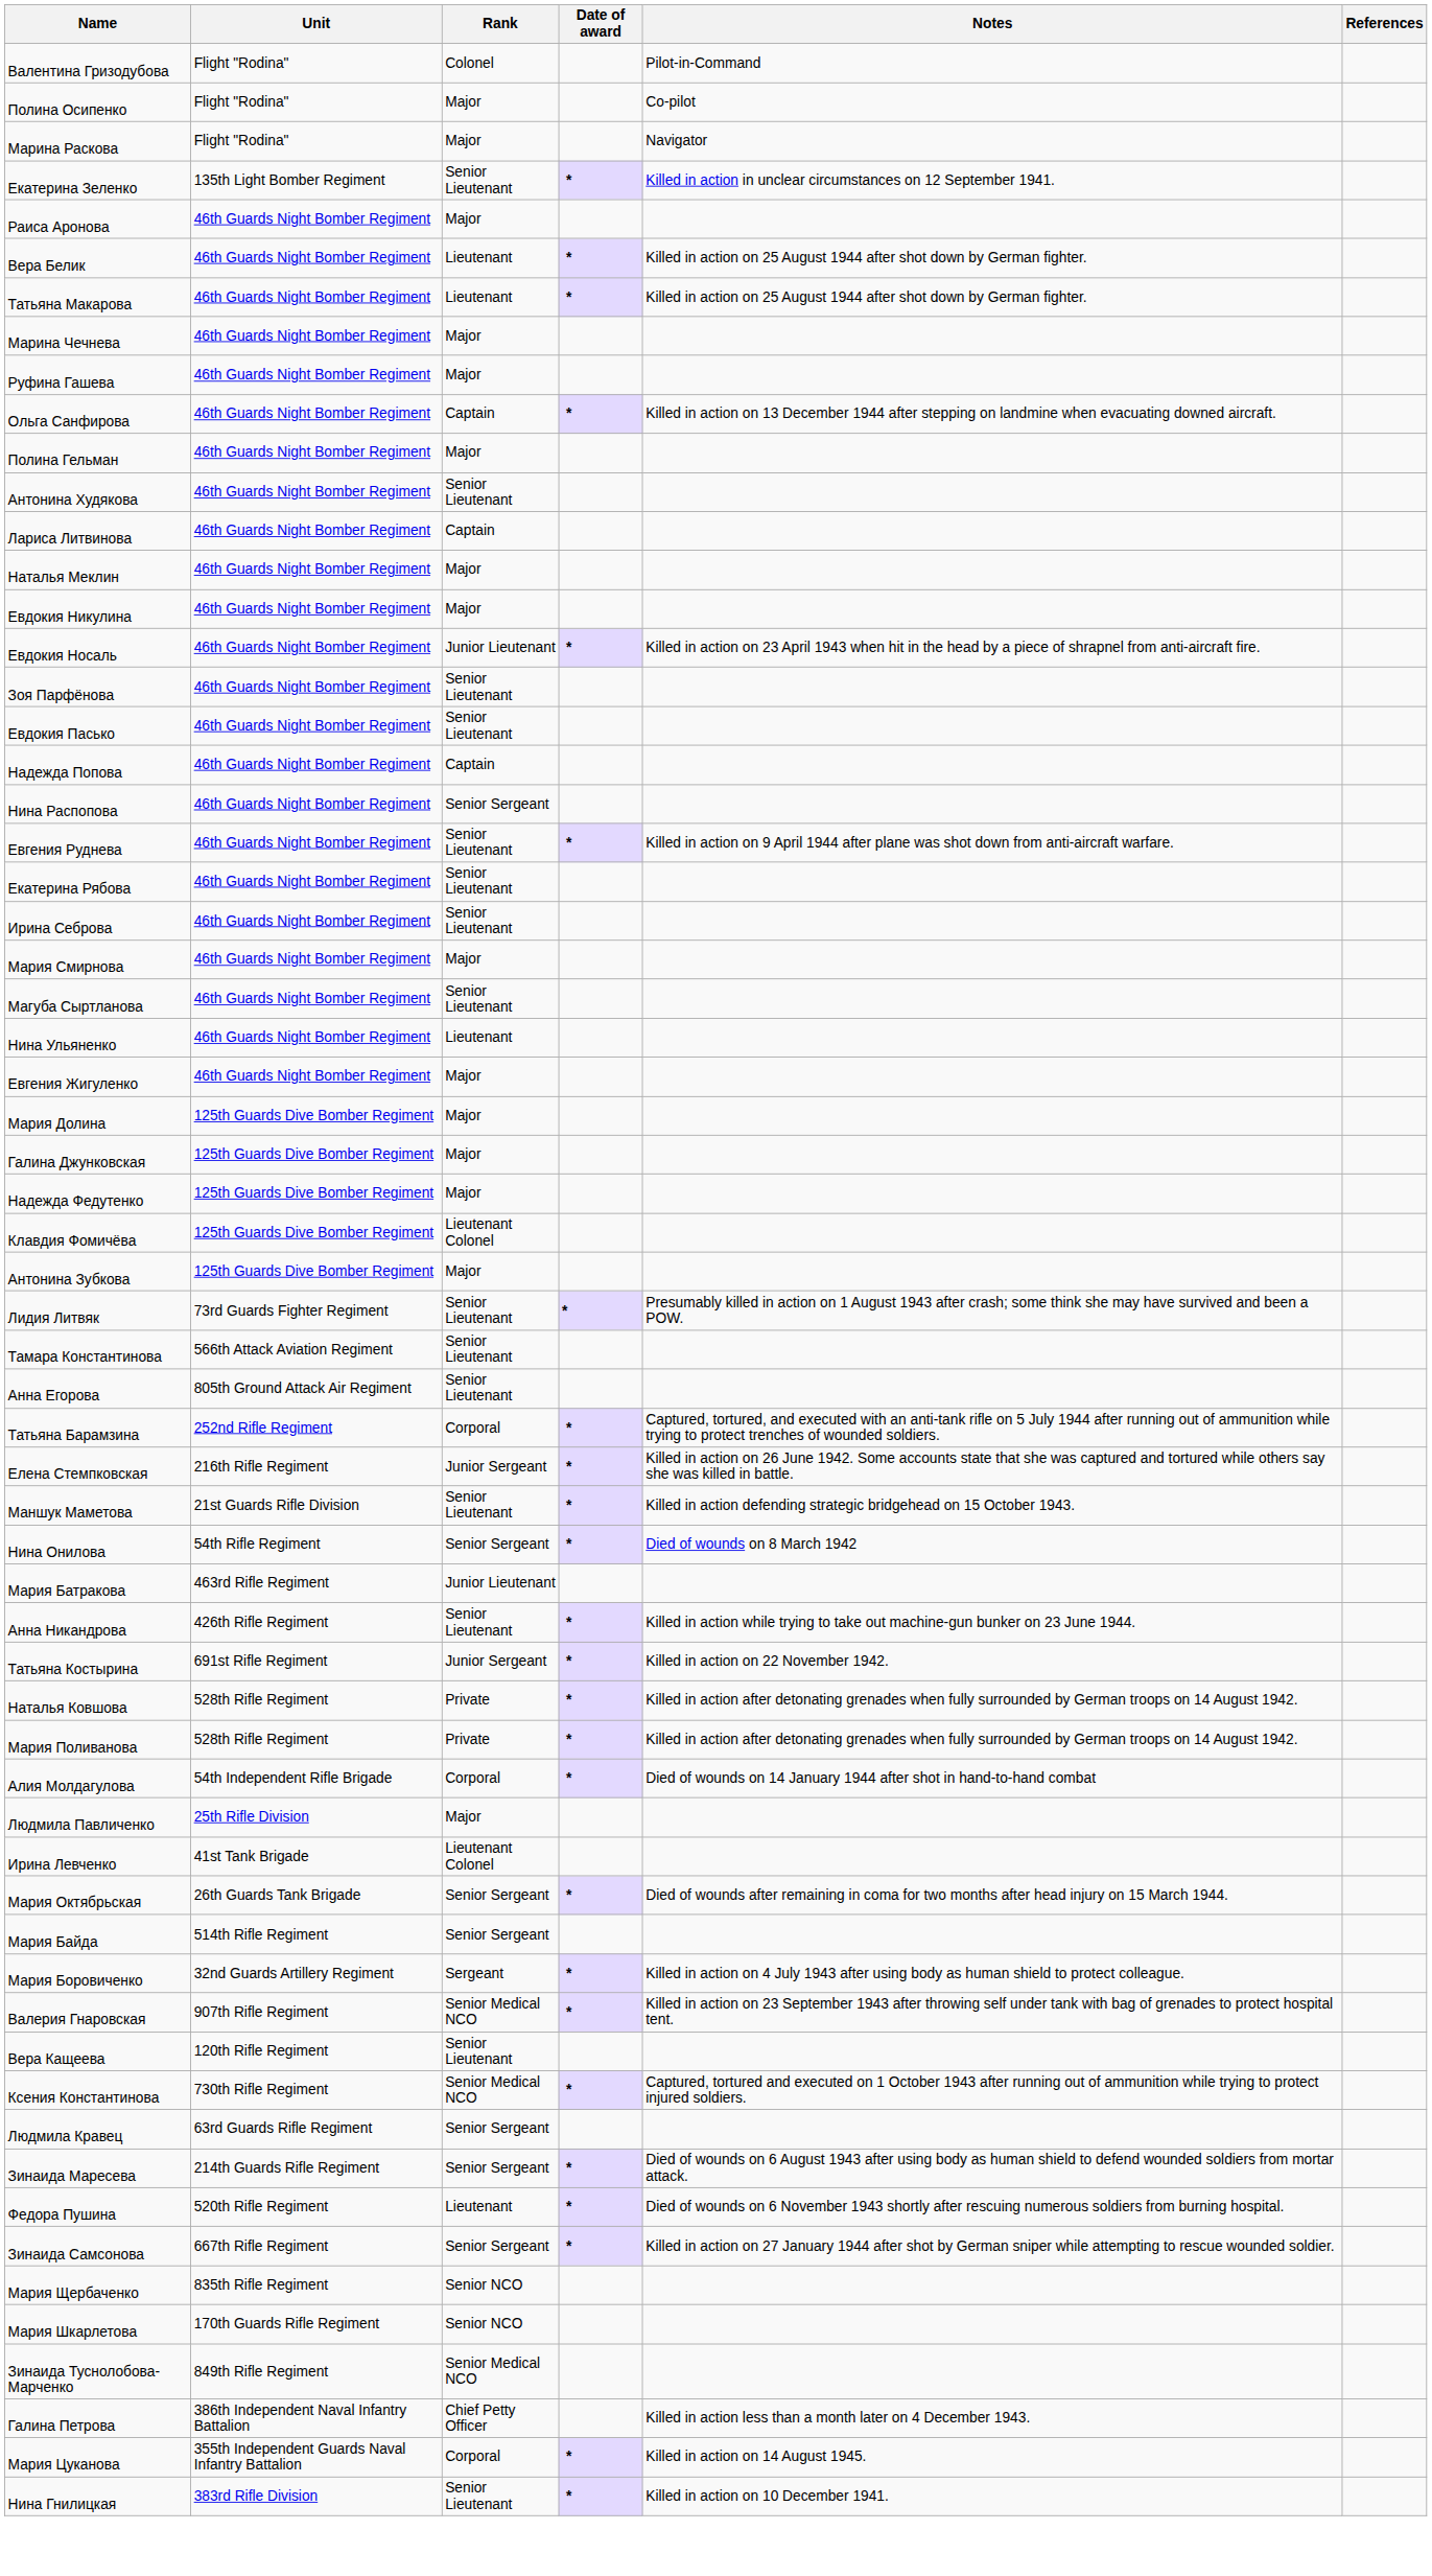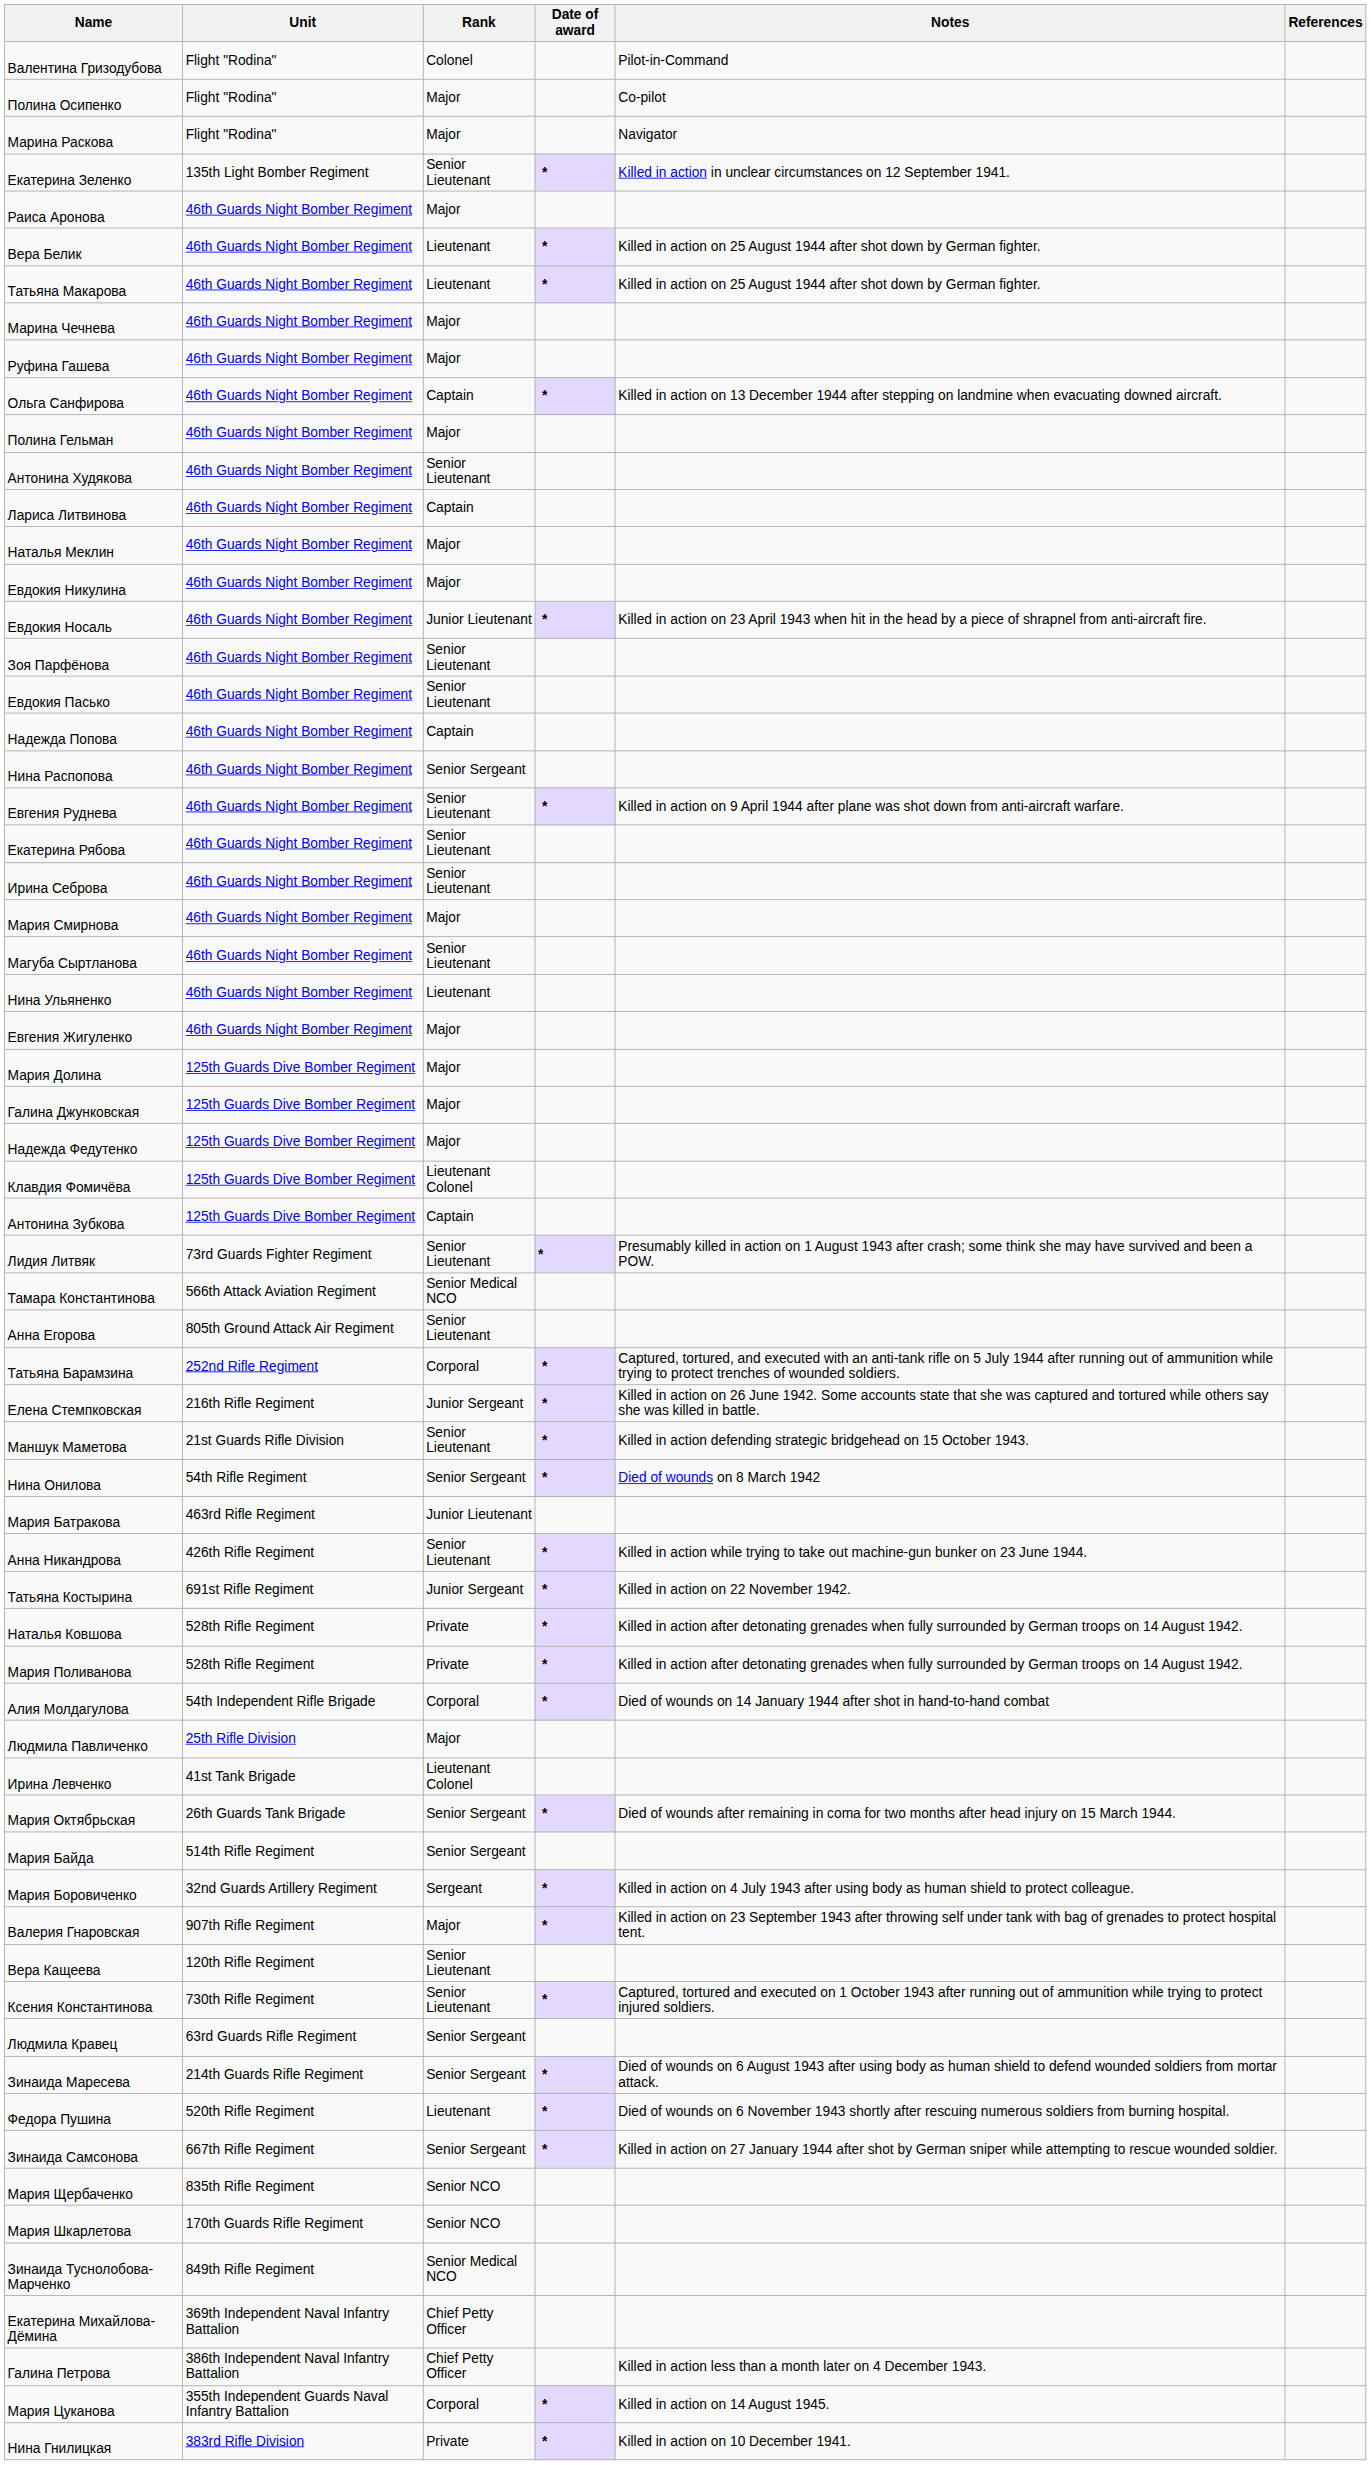Антонина Зубкова | Rank: Major -> Captain
Тамара Константинова | Rank: Senior Lieutenant -> Senior Medical NCO
Валерия Гнаровская | Rank: Senior Medical NCO -> Major
Ксения Константинова | Rank: Senior Medical NCO -> Senior Lieutenant
+ row: Екатерина Михайлова-Дёмина | 369th Independent Naval Infantry Battalion | Chief Petty Officer
Нина Гнилицкая | Rank: Senior Lieutenant -> Private
